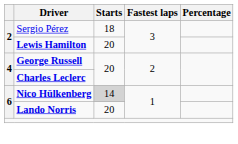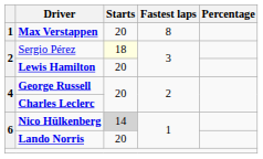+ row: 1 | Max Verstappen | 20 | 8
Sergio Pérez | Starts: no background -> lightyellow background
